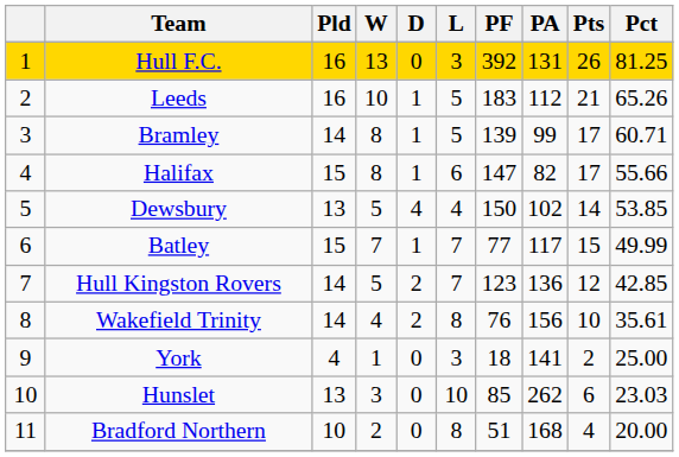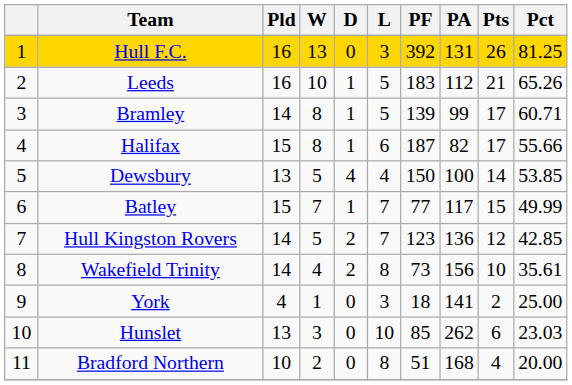Halifax | PF: 147 -> 187
Dewsbury | PA: 102 -> 100
Wakefield Trinity | PF: 76 -> 73
